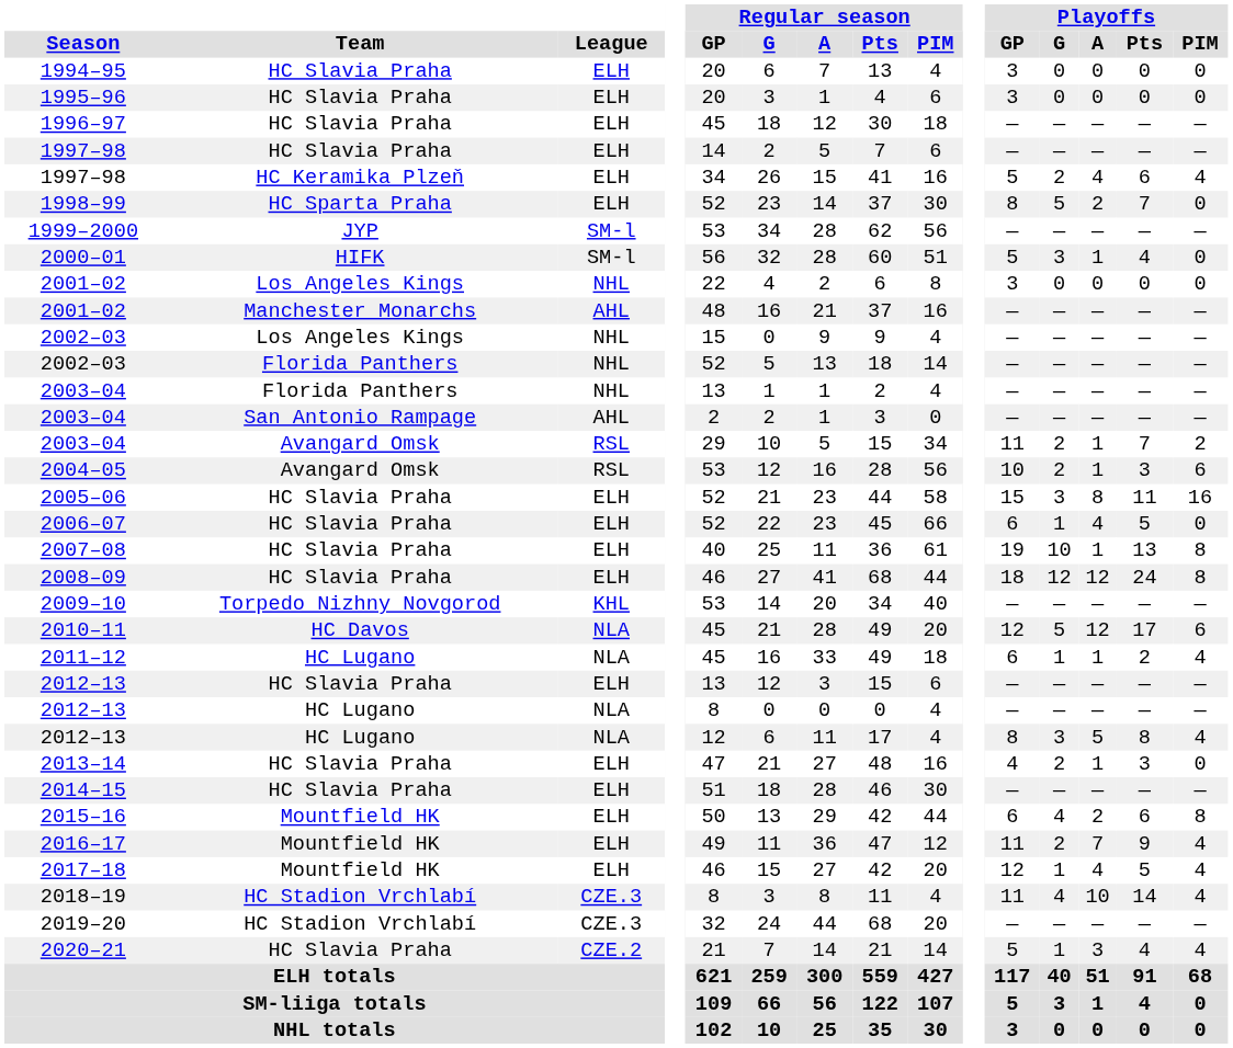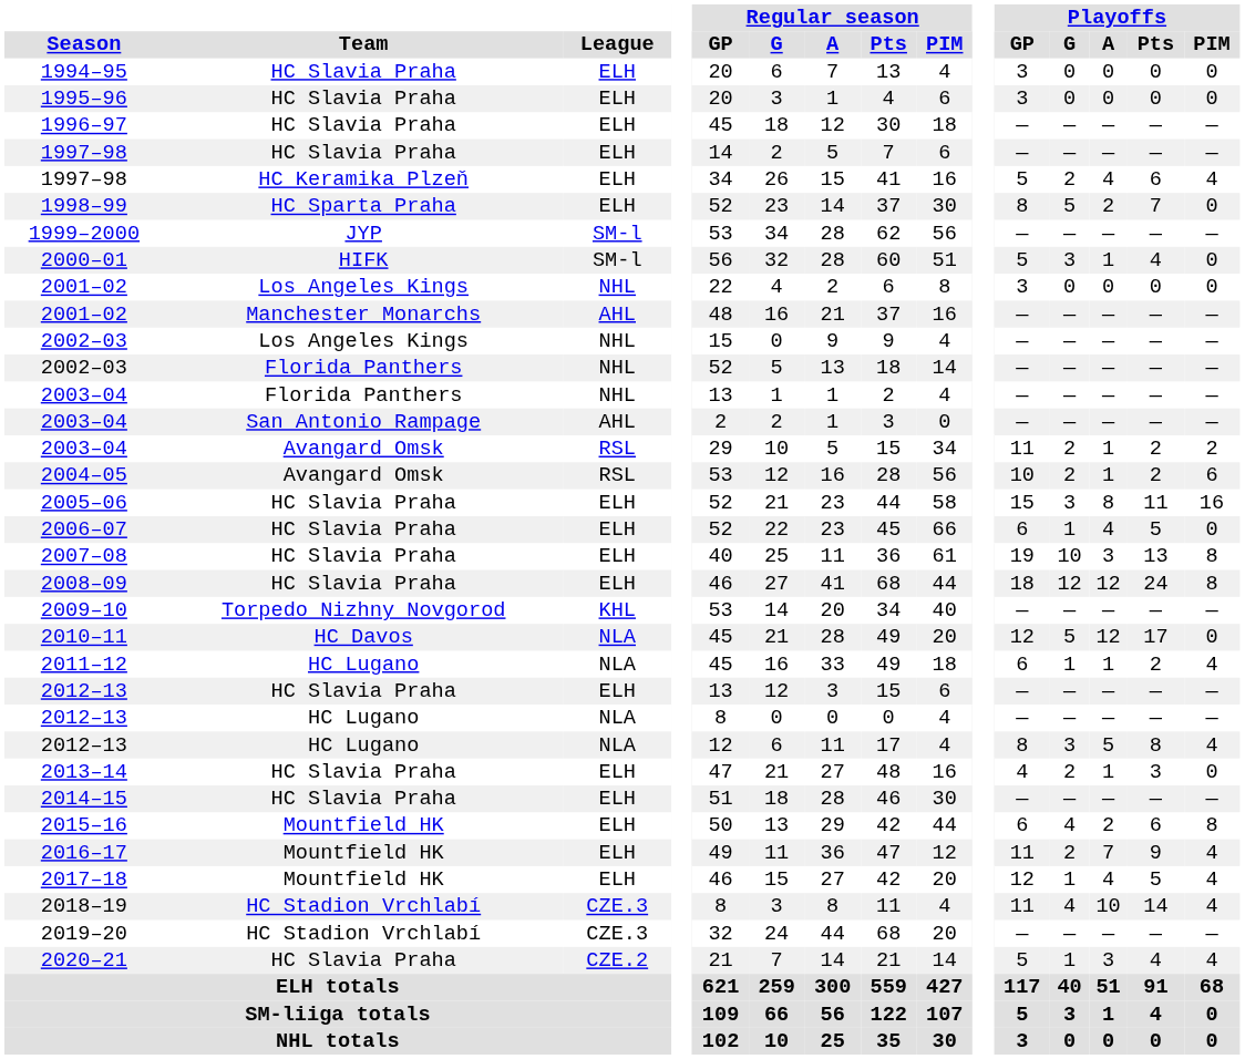2003–04 / Avangard Omsk | Playoffs / Pts: 7 -> 2
2004–05 | Playoffs / Pts: 3 -> 2
2007–08 | Playoffs / A: 1 -> 3
2010–11 | Playoffs / PIM: 6 -> 0
